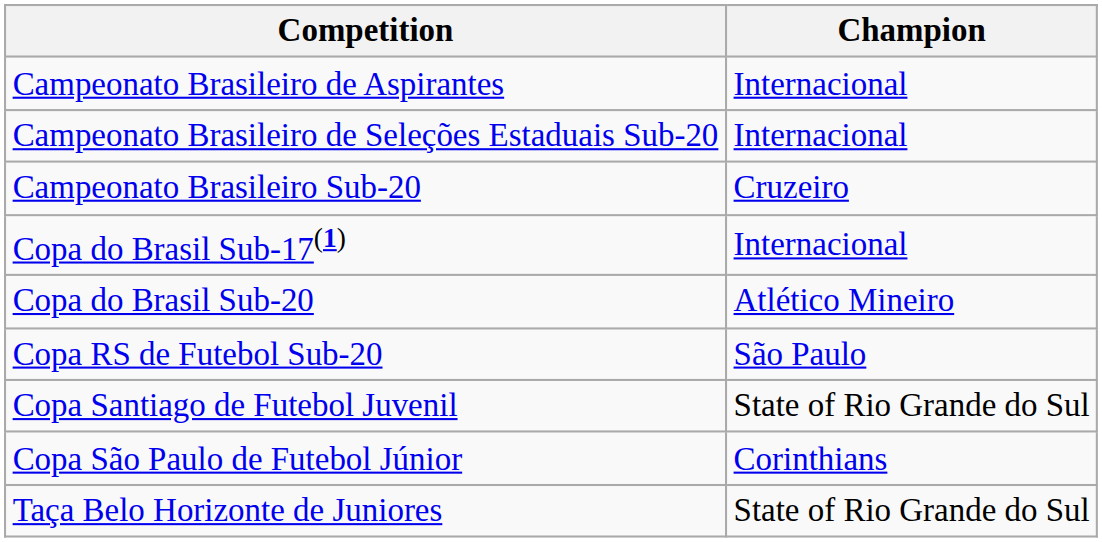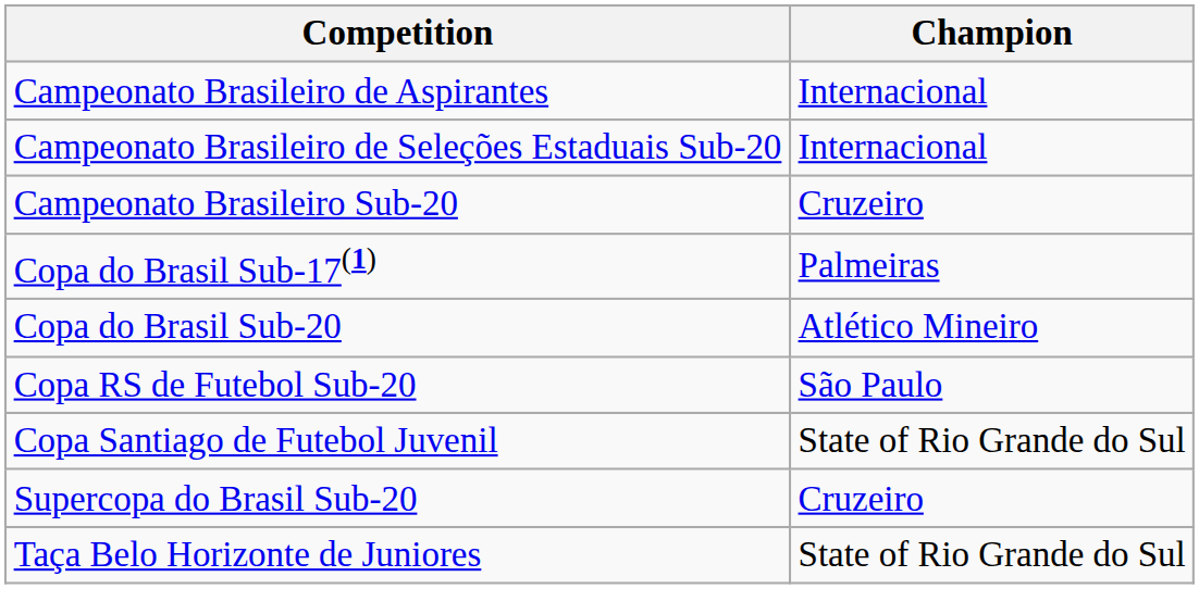Copa do Brasil Sub-17(1) | Champion: Internacional -> Palmeiras
- row: Copa São Paulo de Futebol Júnior | Corinthians
+ row: Supercopa do Brasil Sub-20 | Cruzeiro
